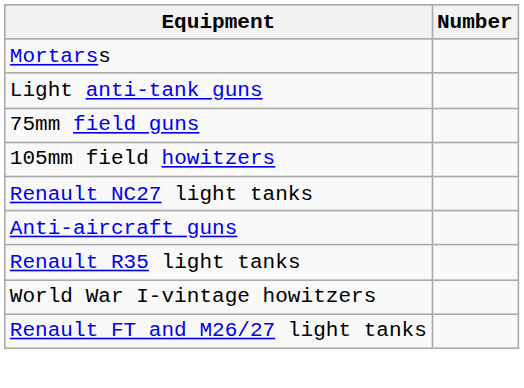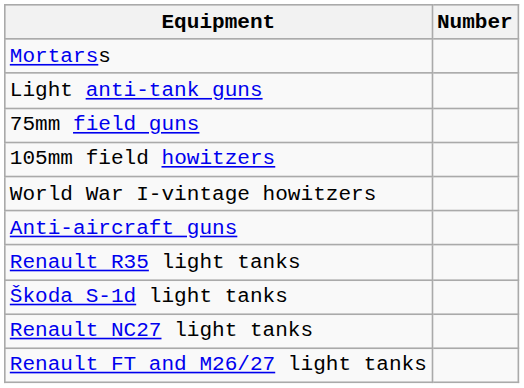rows swapped: World War I-vintage howitzers <-> Renault NC27 light tanks
+ row: Škoda S-1d light tanks
